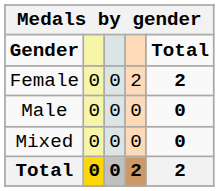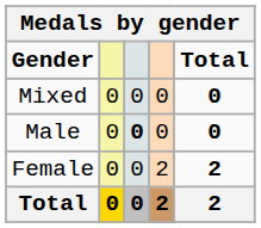rows swapped: Female <-> Mixed
Male | column 3: normal -> bold
